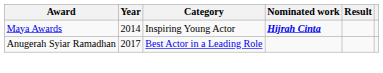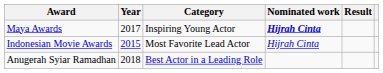Maya Awards | Year: 2014 -> 2017
+ row: Indonesian Movie Awards | 2015 | Most Favorite Lead Actor | Hijrah Cinta
Anugerah Syiar Ramadhan | Year: 2017 -> 2018
